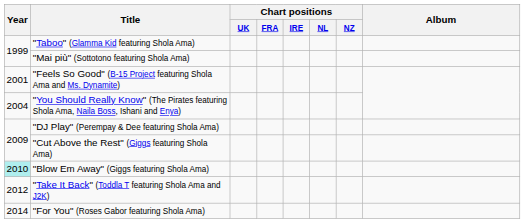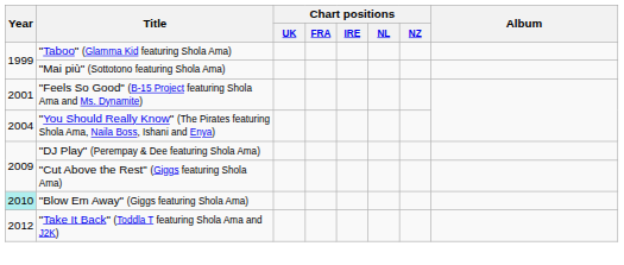- row: 2014 | "For You" (Roses Gabor featuring Shola Ama)
